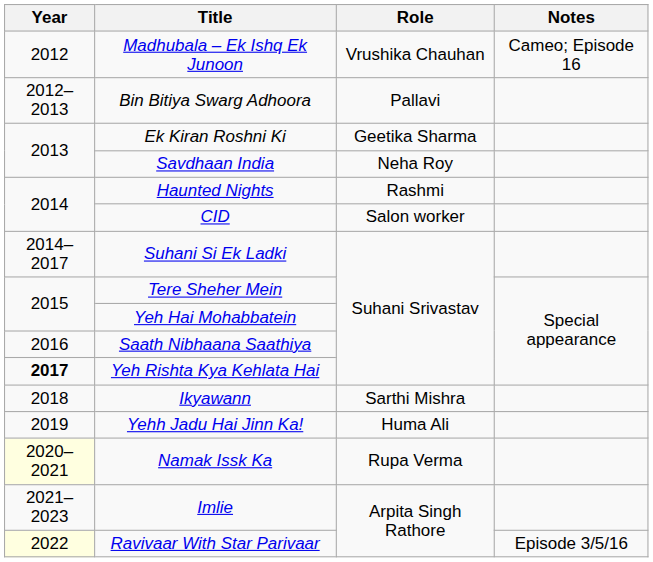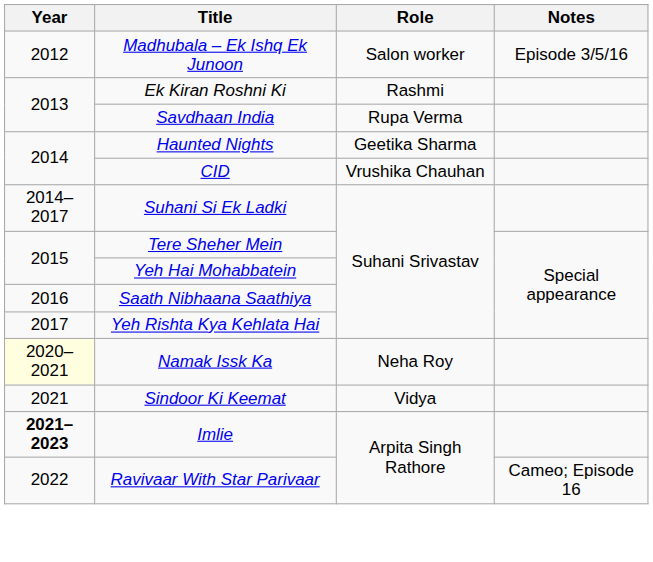Madhubala – Ek Ishq Ek Junoon | Role: Vrushika Chauhan -> Salon worker
Madhubala – Ek Ishq Ek Junoon | Notes: Cameo; Episode 16 -> Episode 3/5/16
- row: 2012–2013 | Bin Bitiya Swarg Adhoora | Pallavi
Ek Kiran Roshni Ki | Role: Geetika Sharma -> Rashmi
Savdhaan India | Role: Neha Roy -> Rupa Verma
Haunted Nights | Role: Rashmi -> Geetika Sharma
CID | Role: Salon worker -> Vrushika Chauhan
Yeh Rishta Kya Kehlata Hai | Year: bold -> normal
- row: 2018 | Ikyawann | Sarthi Mishra
- row: 2019 | Yehh Jadu Hai Jinn Ka! | Huma Ali
Namak Issk Ka | Role: Rupa Verma -> Neha Roy
+ row: 2021 | Sindoor Ki Keemat | Vidya
Imlie | Year: normal -> bold
Ravivaar With Star Parivaar | Year: lightyellow background -> no background
Ravivaar With Star Parivaar | Notes: Episode 3/5/16 -> Cameo; Episode 16
